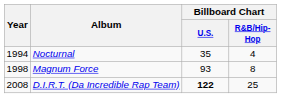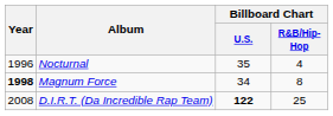Nocturnal | Year: 1994 -> 1996
Magnum Force | Year: normal -> bold
Magnum Force | Billboard Chart / U.S.: 93 -> 34
